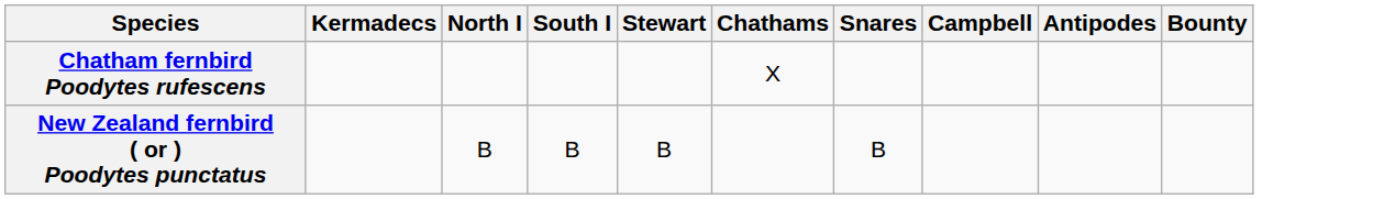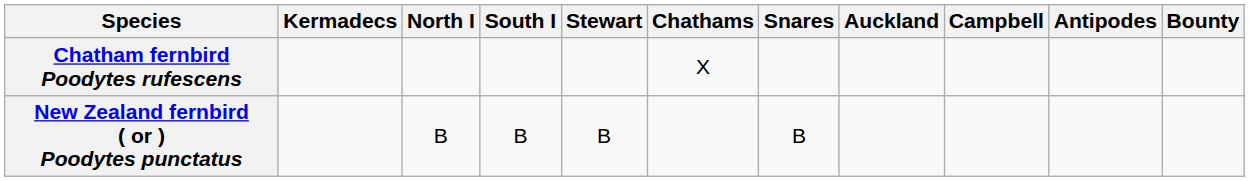+ column: Auckland
